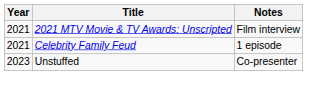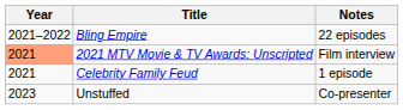+ row: 2021–2022 | Bling Empire | 22 episodes
2021 MTV Movie & TV Awards: Unscripted | Year: no background -> lightsalmon background
